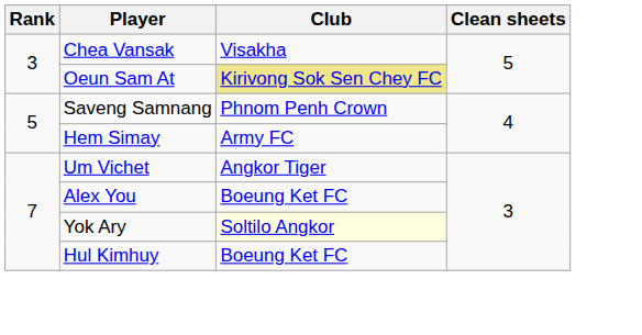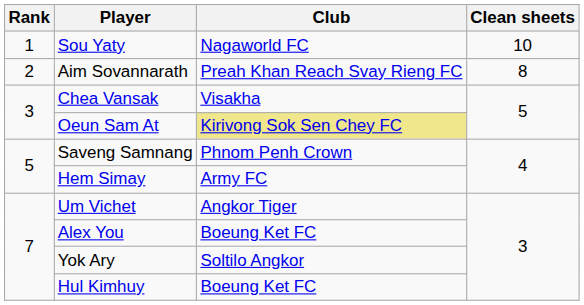+ row: 1 | Sou Yaty | Nagaworld FC | 10
+ row: 2 | Aim Sovannarath | Preah Khan Reach Svay Rieng FC | 8
Yok Ary | Club: lightyellow background -> no background
